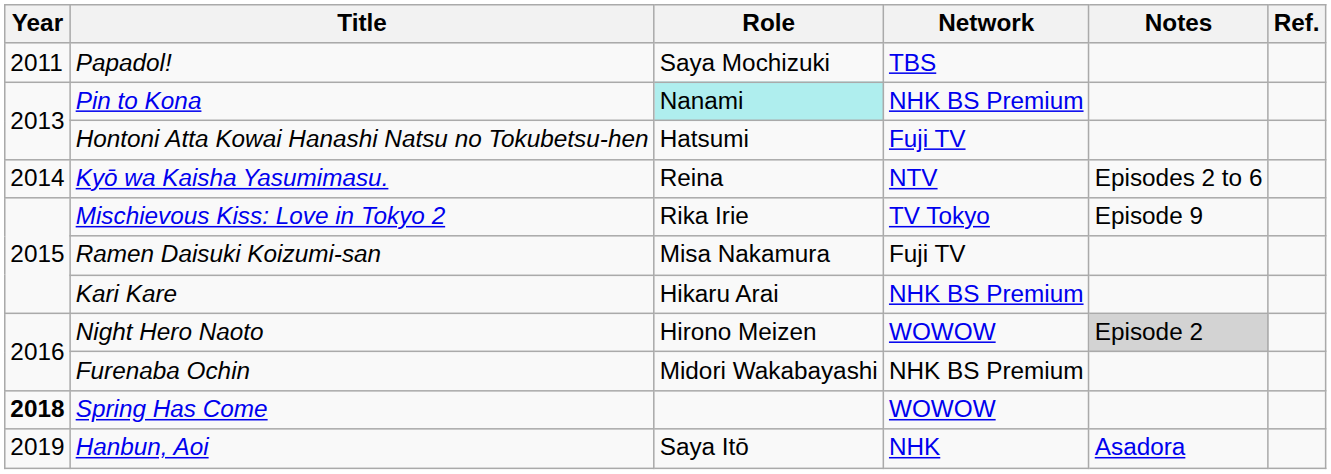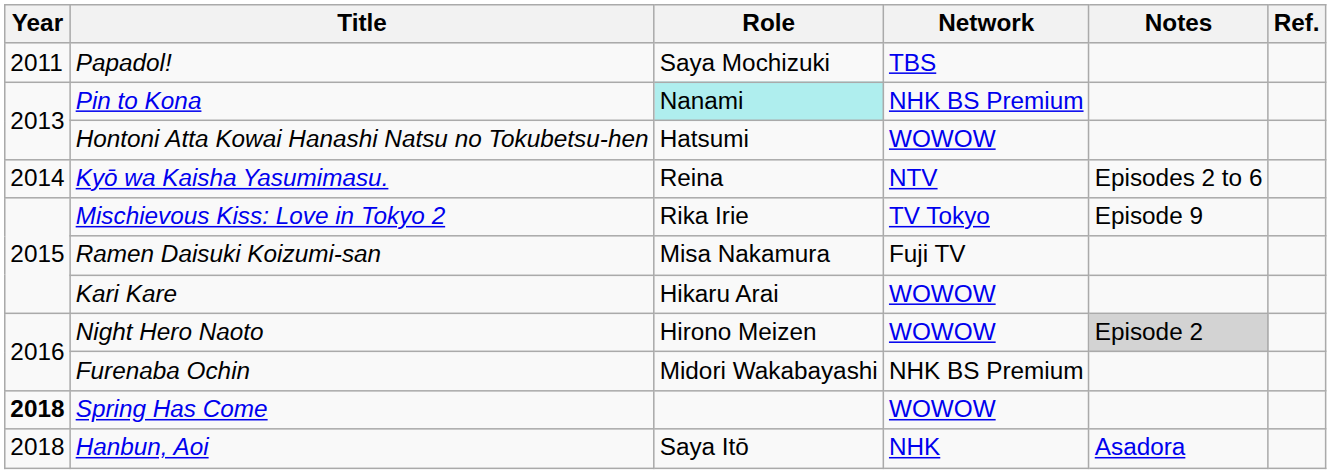Hontoni Atta Kowai Hanashi Natsu no Tokubetsu-hen | Network: Fuji TV -> WOWOW
Kari Kare | Network: NHK BS Premium -> WOWOW
Hanbun, Aoi | Year: 2019 -> 2018
